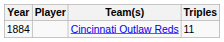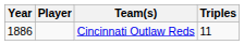Cincinnati Outlaw Reds | Year: 1884 -> 1886
